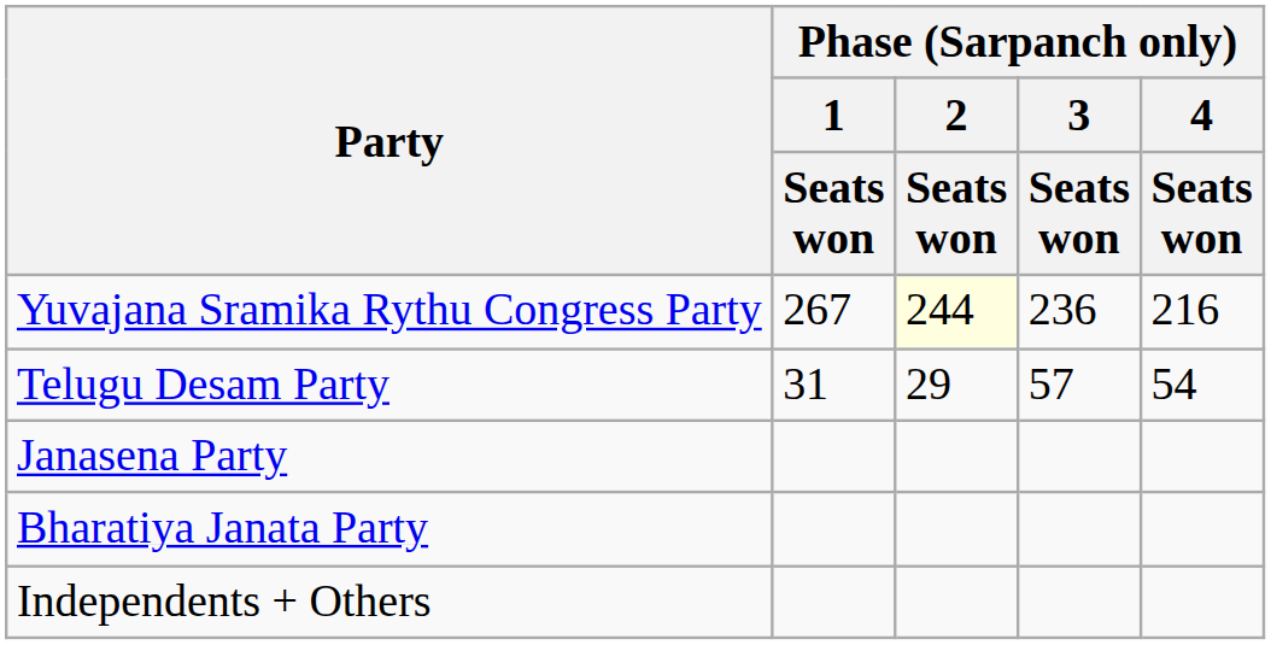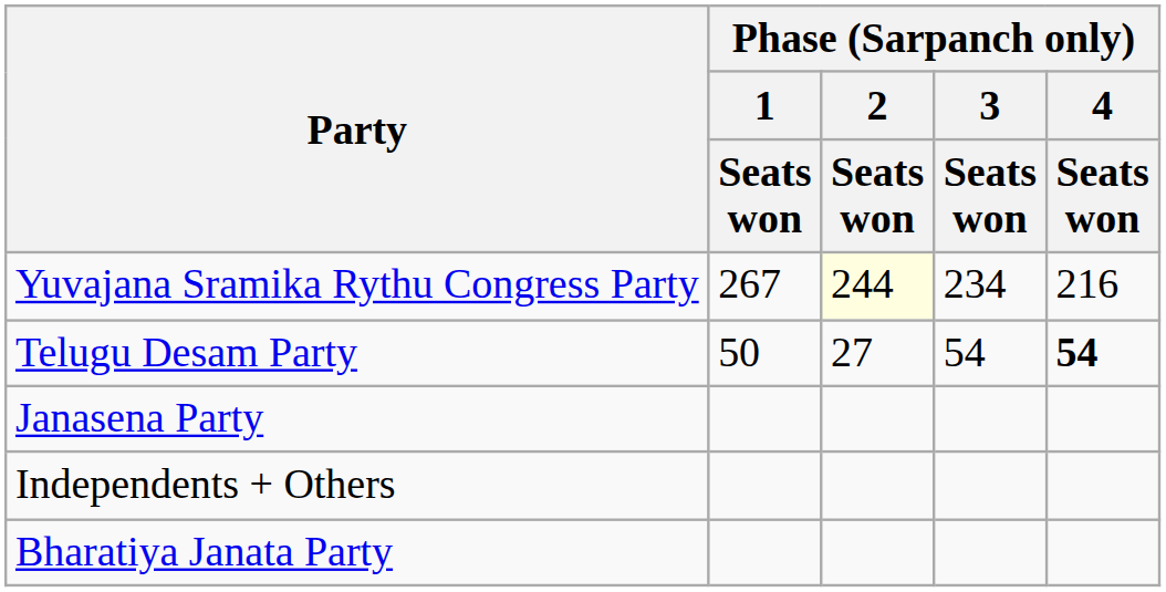Yuvajana Sramika Rythu Congress Party | Phase (Sarpanch only) / 3 / Seats won: 236 -> 234
Telugu Desam Party | Phase (Sarpanch only) / 1 / Seats won: 31 -> 50
Telugu Desam Party | Phase (Sarpanch only) / 2 / Seats won: 29 -> 27
Telugu Desam Party | Phase (Sarpanch only) / 3 / Seats won: 57 -> 54
Telugu Desam Party | Phase (Sarpanch only) / 4 / Seats won: normal -> bold
rows swapped: Bharatiya Janata Party <-> Independents + Others
